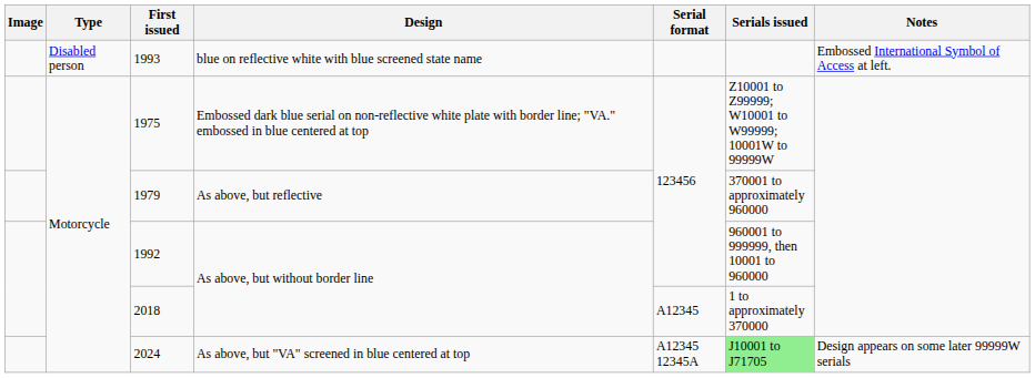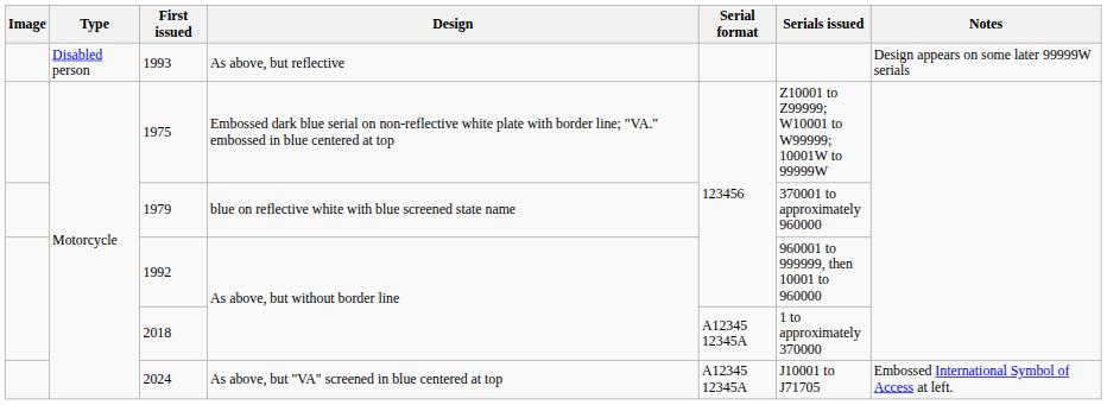1993 | Design: blue on reflective white with blue screened state name -> As above, but reflective
1993 | Notes: Embossed International Symbol of Access at left. -> Design appears on some later 99999W serials
1979 | Design: As above, but reflective -> blue on reflective white with blue screened state name
2018 | Serial format: A12345 -> A12345 12345A
2024 | Serials issued: lightgreen background -> no background
2024 | Notes: Design appears on some later 99999W serials -> Embossed International Symbol of Access at left.
